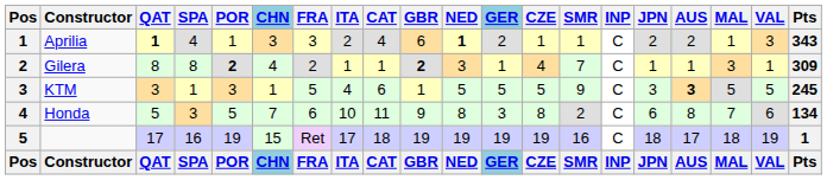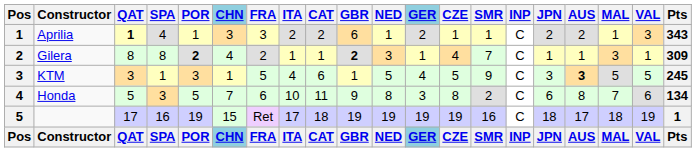Aprilia | CAT: 4 -> 2
Aprilia | NED: bold -> normal
KTM | GER: 5 -> 4
